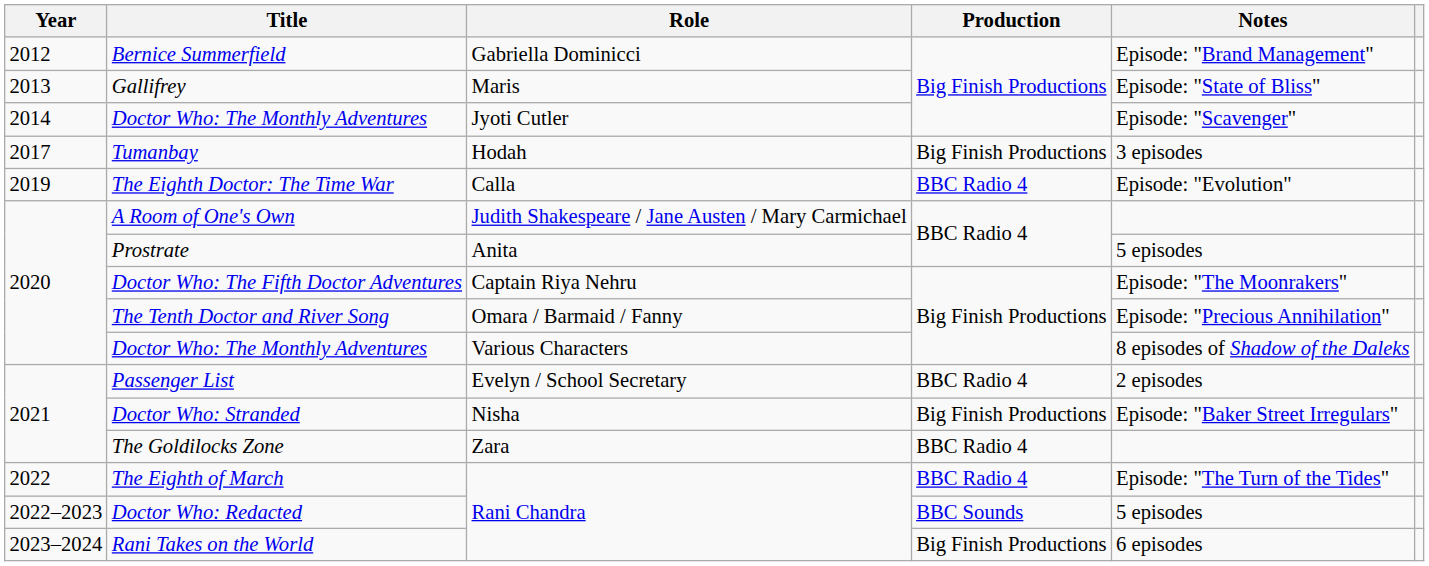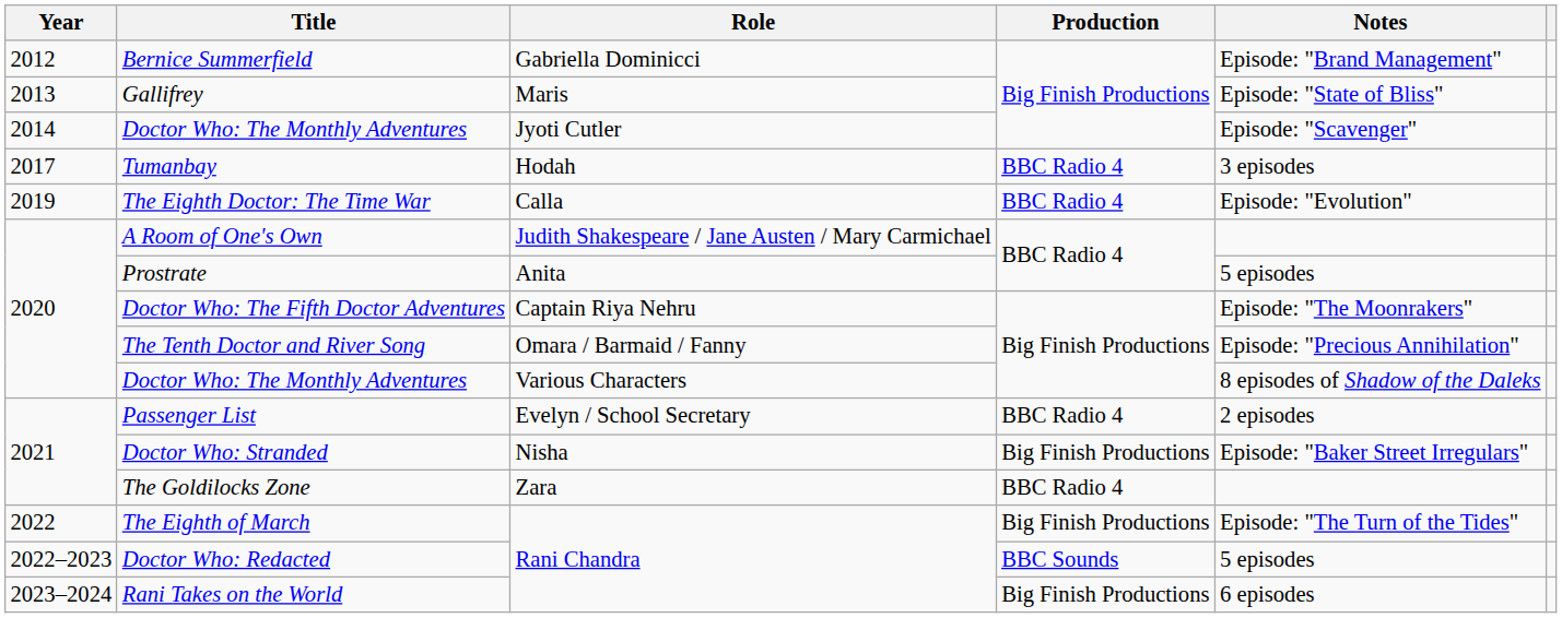Tumanbay | Production: Big Finish Productions -> BBC Radio 4
The Eighth of March | Production: BBC Radio 4 -> Big Finish Productions
